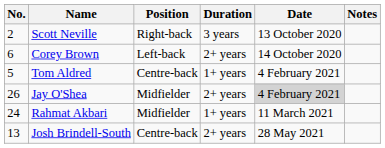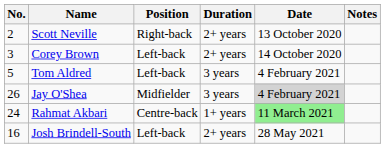Scott Neville | Duration: 3 years -> 2+ years
Corey Brown | No.: 6 -> 3
Tom Aldred | Position: Centre-back -> Left-back
Tom Aldred | Duration: 1+ years -> 3 years
Jay O'Shea | Duration: 2+ years -> 3 years
Rahmat Akbari | Position: Midfielder -> Centre-back
Rahmat Akbari | Date: no background -> lightgreen background
Josh Brindell-South | No.: 13 -> 16
Josh Brindell-South | Position: Centre-back -> Left-back
